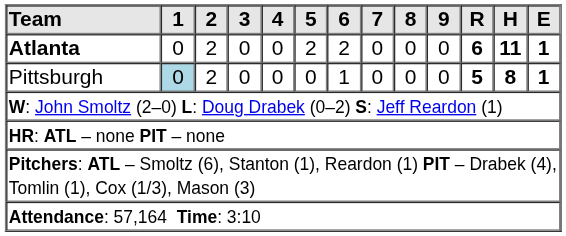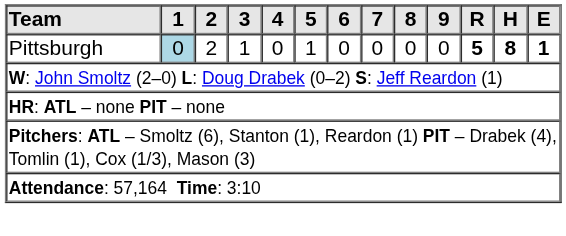- row: Atlanta | 0 | 2 | 0 | 0 | 2 | 2 | 0 | 0 | 0 | 6 | 11 | 1
Pittsburgh | 3: 0 -> 1
Pittsburgh | 5: 0 -> 1
Pittsburgh | 6: 1 -> 0
